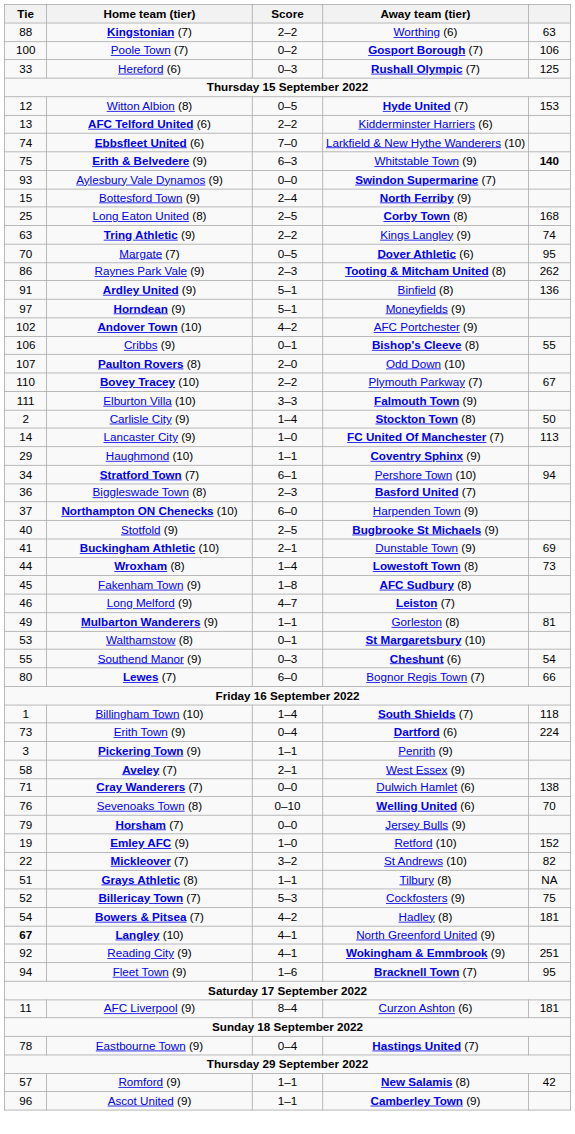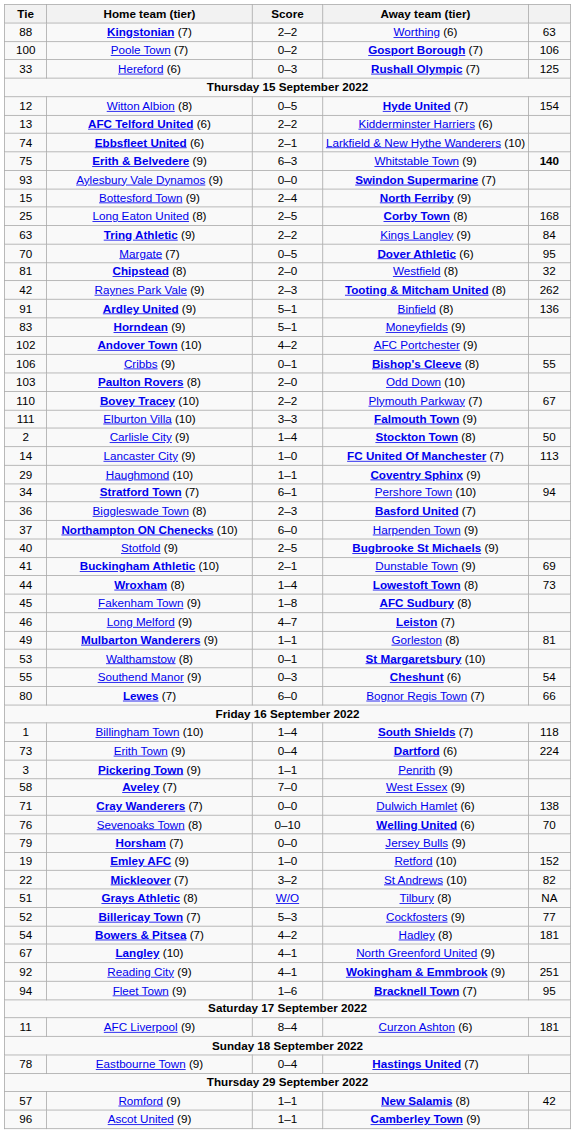Witton Albion (8) | column 5: 153 -> 154
Ebbsfleet United (6) | Score: 7–0 -> 2–1
Tring Athletic (9) | column 5: 74 -> 84
+ row: 81 | Chipstead (8) | 2–0 | Westfield (8) | 32
Raynes Park Vale (9) | Tie: 86 -> 42
Horndean (9) | Tie: 97 -> 83
Paulton Rovers (8) | Tie: 107 -> 103
Aveley (7) | Score: 2–1 -> 7–0
Grays Athletic (8) | Score: 1–1 -> W/O
Billericay Town (7) | column 5: 75 -> 77
Langley (10) | Tie: bold -> normal
